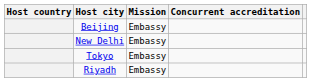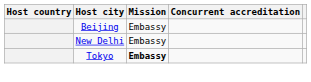Tokyo | Mission: normal -> bold
- row: Riyadh | Embassy
